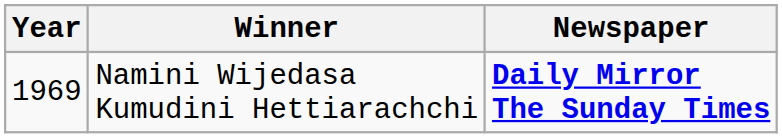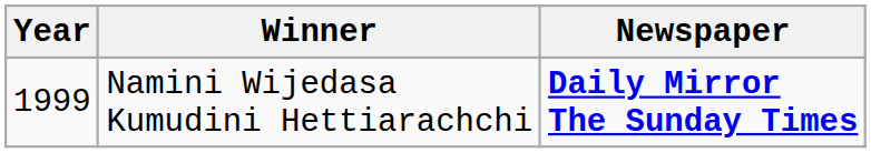Namini Wijedasa Kumudini Hettiarachchi | Year: 1969 -> 1999
